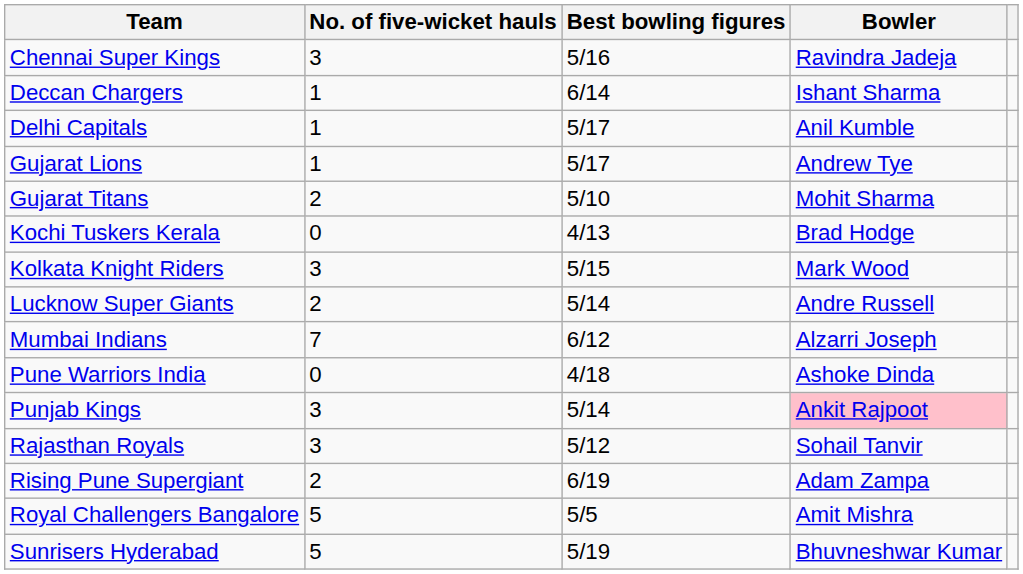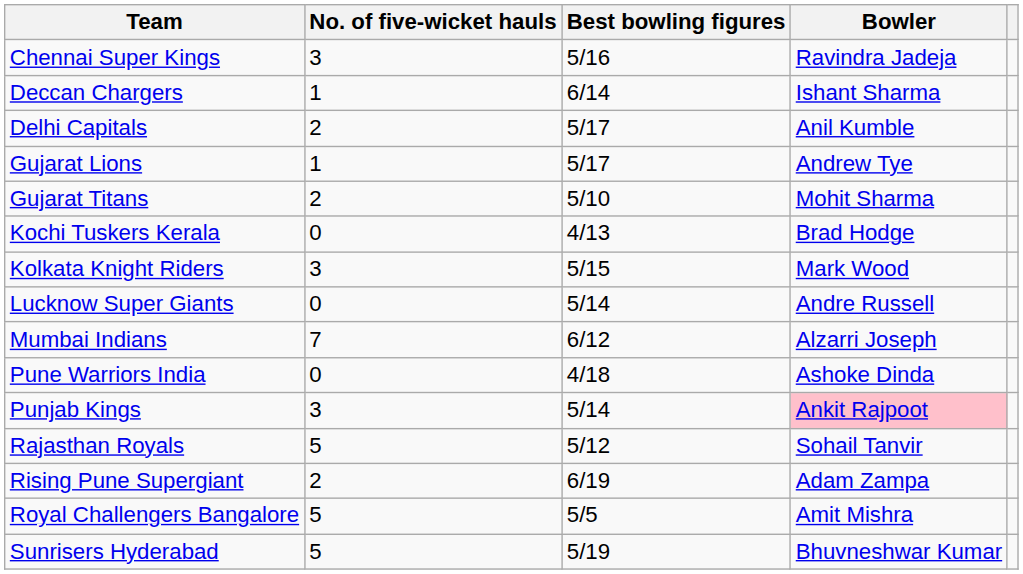Delhi Capitals | No. of five-wicket hauls: 1 -> 2
Lucknow Super Giants | No. of five-wicket hauls: 2 -> 0
Rajasthan Royals | No. of five-wicket hauls: 3 -> 5
